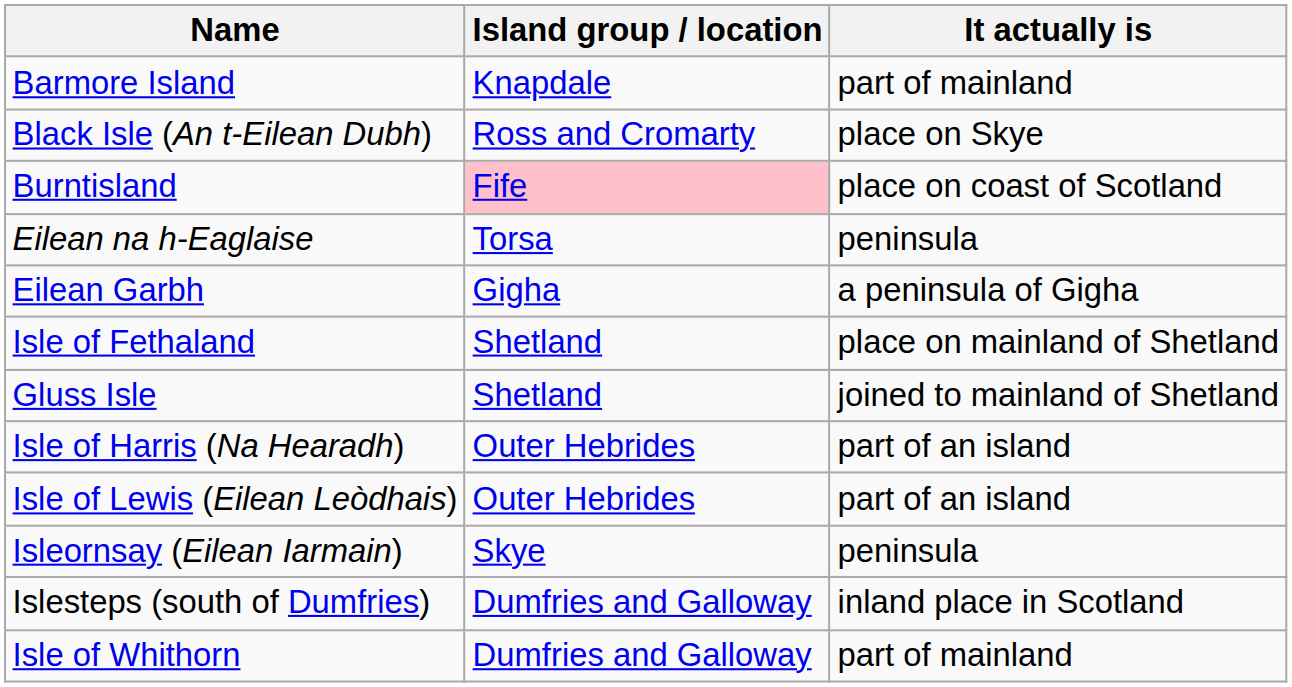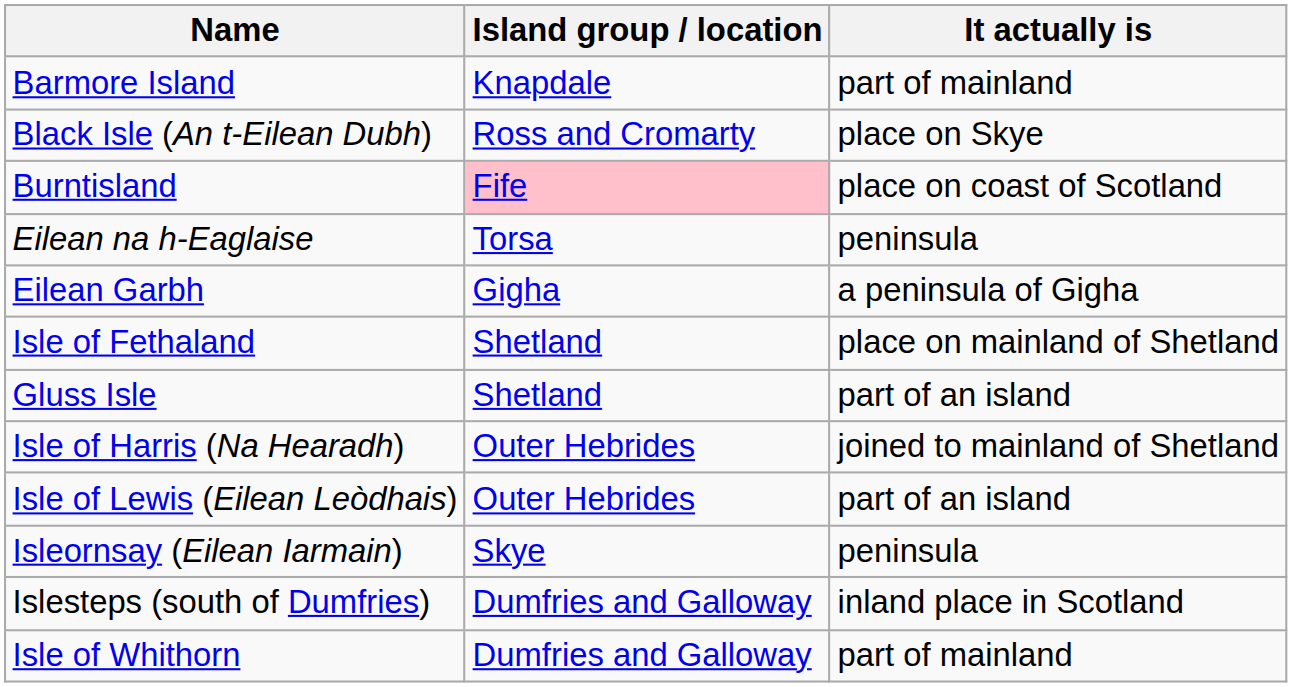Gluss Isle | It actually is: joined to mainland of Shetland -> part of an island
Isle of Harris (Na Hearadh) | It actually is: part of an island -> joined to mainland of Shetland
